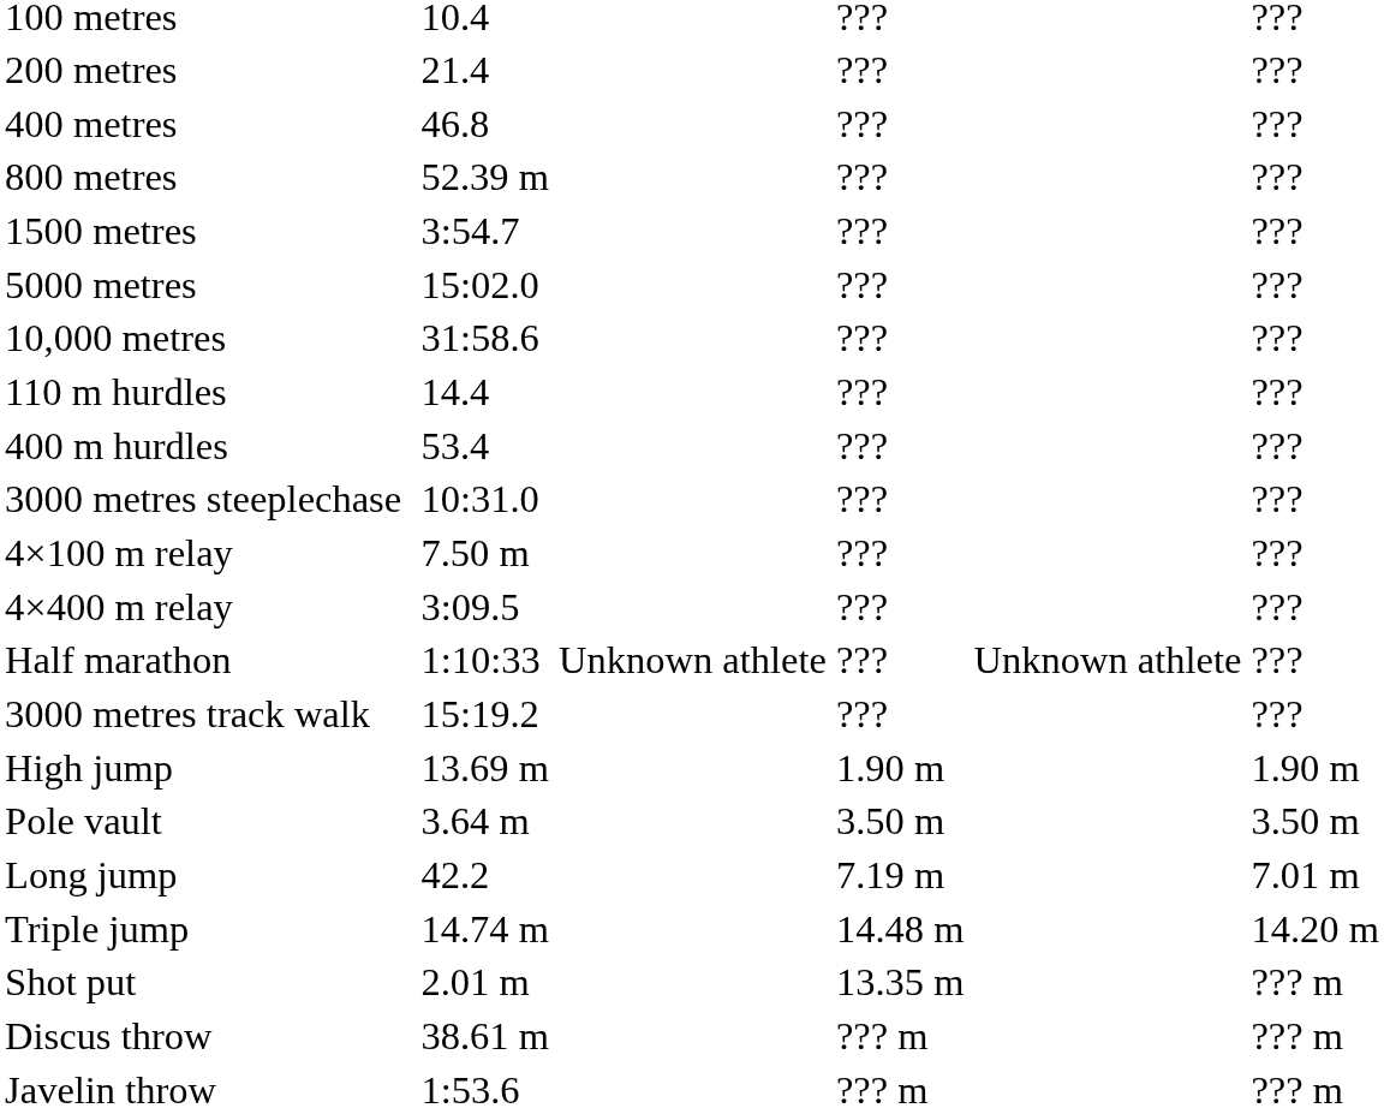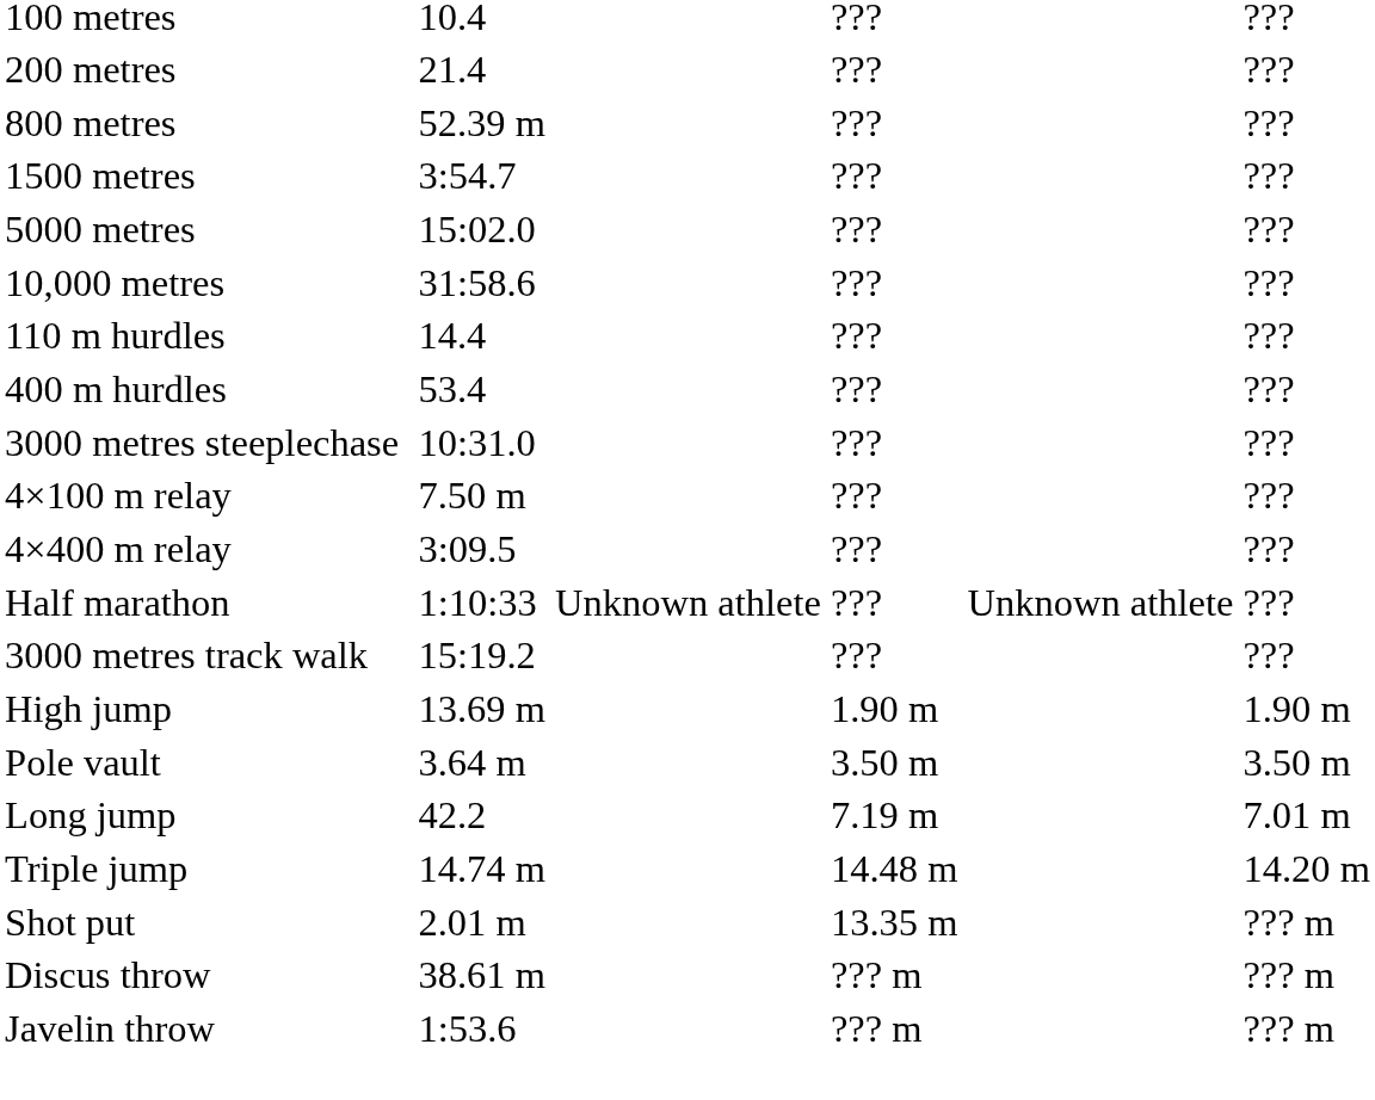- row: 400 metres | 46.8 | ??? | ???
